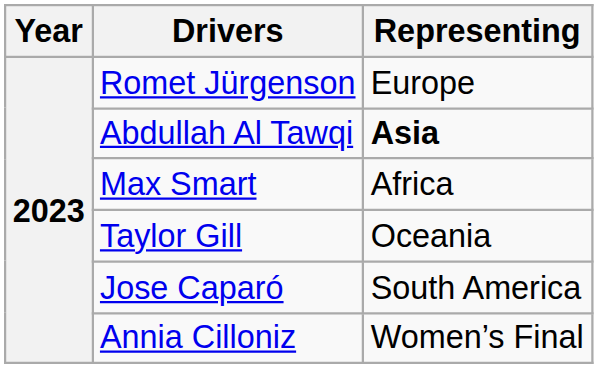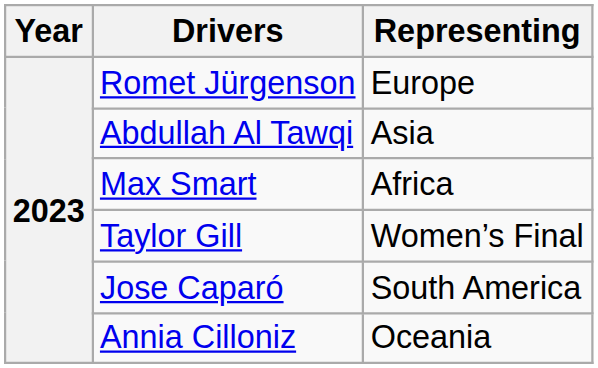Abdullah Al Tawqi | Representing: bold -> normal
Taylor Gill | Representing: Oceania -> Women’s Final
Annia Cilloniz | Representing: Women’s Final -> Oceania
